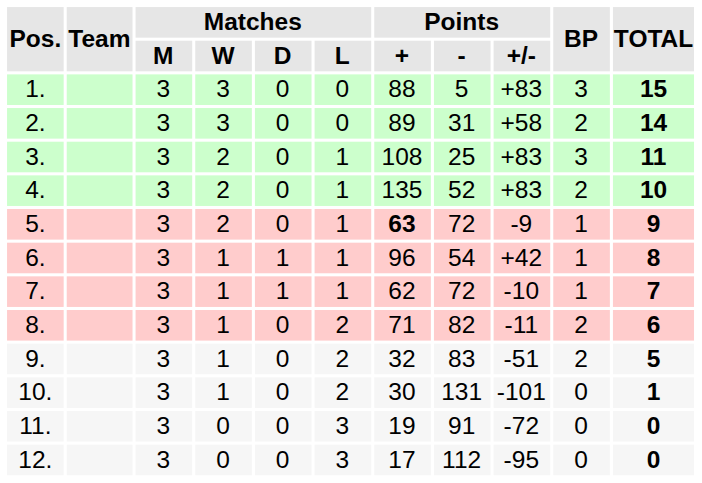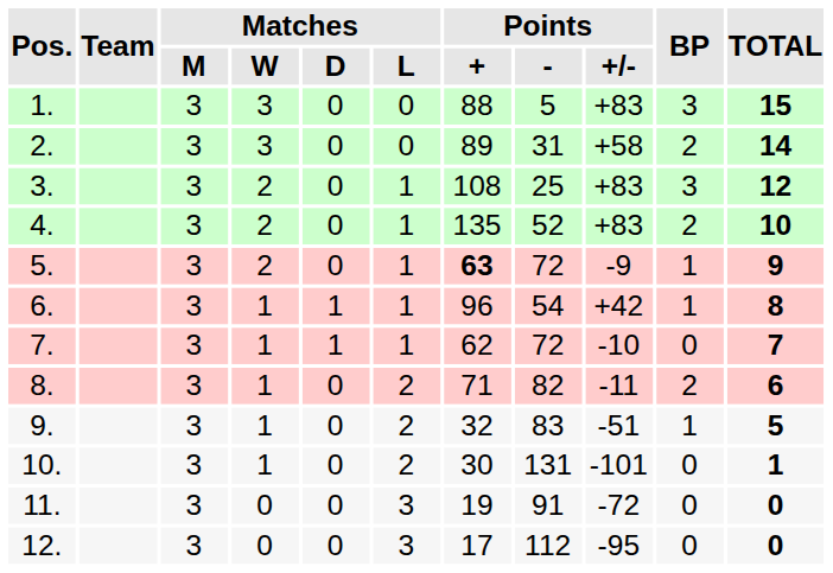3. | TOTAL: 11 -> 12
7. | BP: 1 -> 0
9. | BP: 2 -> 1
